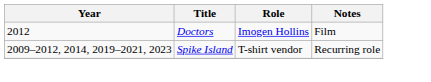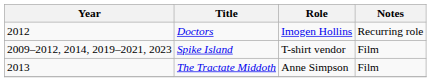Doctors | Notes: Film -> Recurring role
Spike Island | Notes: Recurring role -> Film
+ row: 2013 | The Tractate Middoth | Anne Simpson | Film
